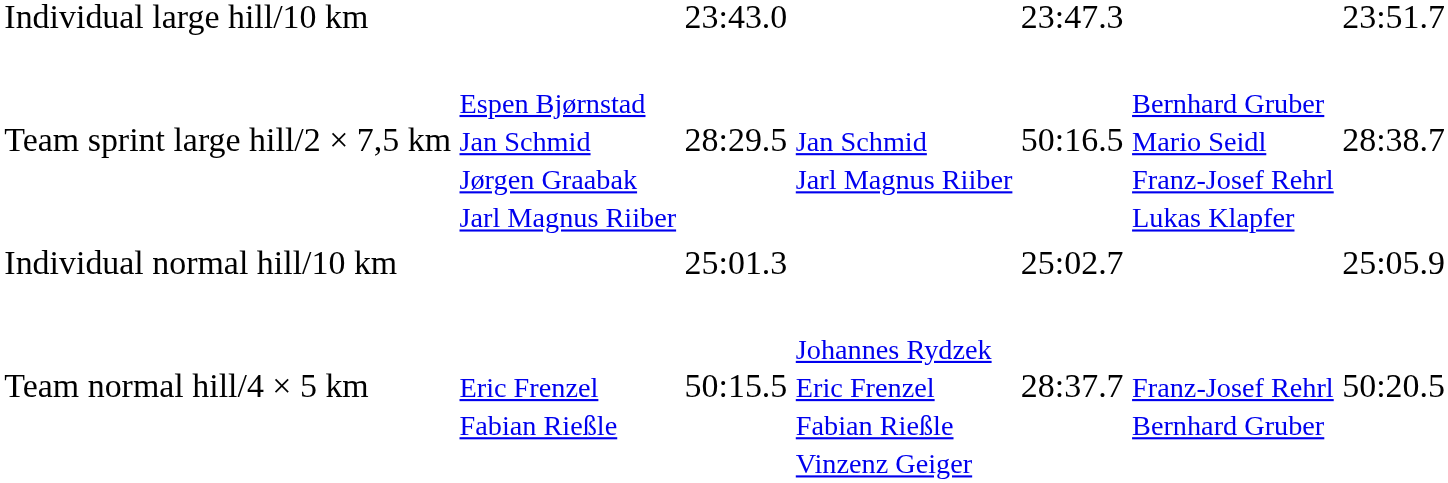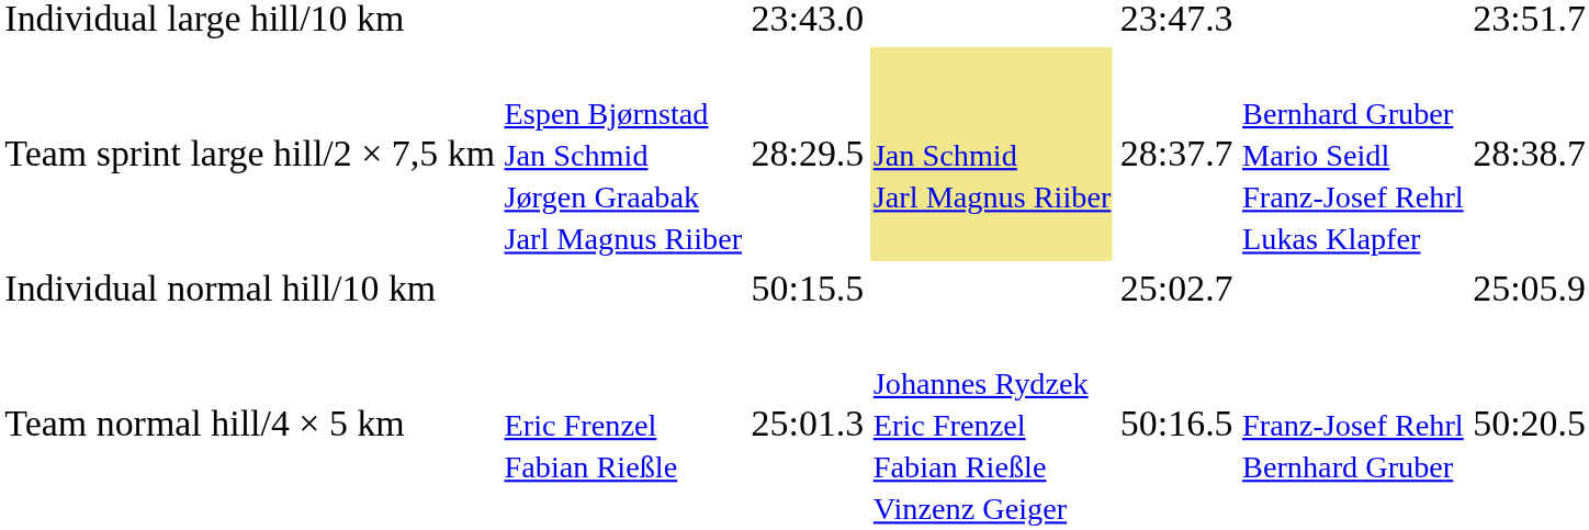Team sprint large hill/2 × 7,5 km | column 4: no background -> khaki background
Team sprint large hill/2 × 7,5 km | column 5: 50:16.5 -> 28:37.7
Individual normal hill/10 km | column 3: 25:01.3 -> 50:15.5
Team normal hill/4 × 5 km | column 3: 50:15.5 -> 25:01.3
Team normal hill/4 × 5 km | column 5: 28:37.7 -> 50:16.5
